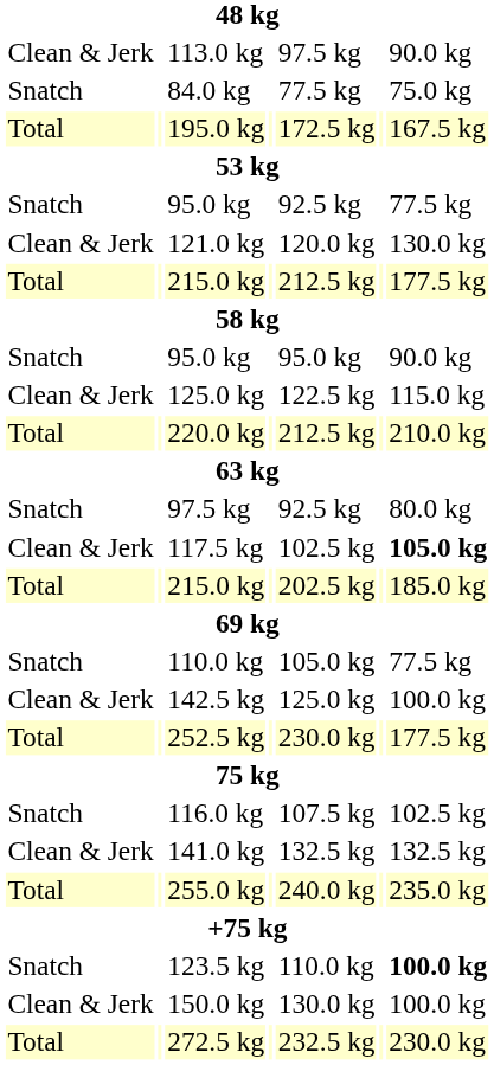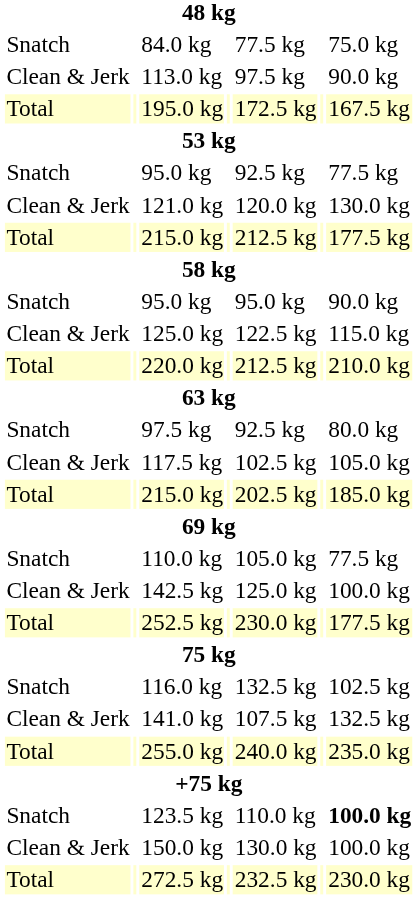rows swapped: 84.0 kg <-> 113.0 kg
117.5 kg | column 7: bold -> normal
116.0 kg | column 5: 107.5 kg -> 132.5 kg
141.0 kg | column 5: 132.5 kg -> 107.5 kg
